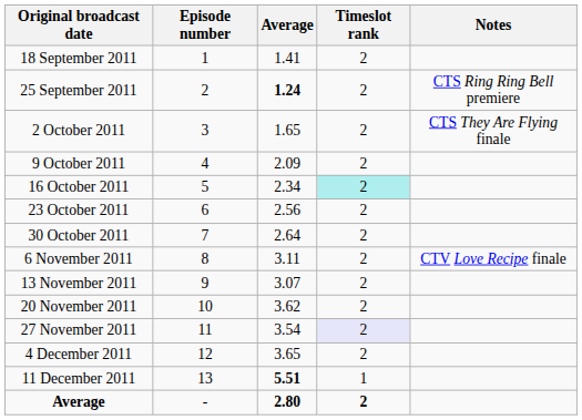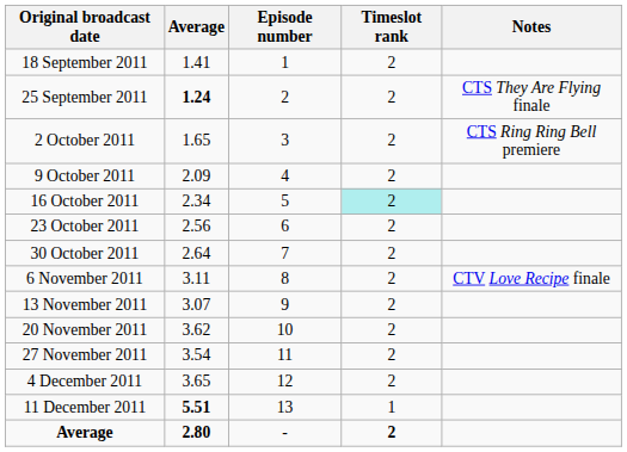columns swapped: Episode number <-> Average
25 September 2011 | Notes: CTS Ring Ring Bell premiere -> CTS They Are Flying finale
2 October 2011 | Notes: CTS They Are Flying finale -> CTS Ring Ring Bell premiere
27 November 2011 | Timeslot rank: lavender background -> no background
